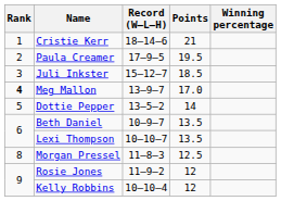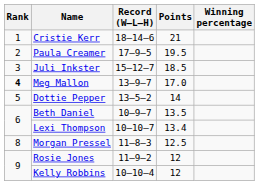Lexi Thompson | Points: 13.5 -> 13.4
